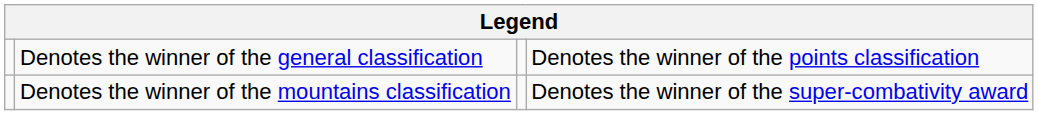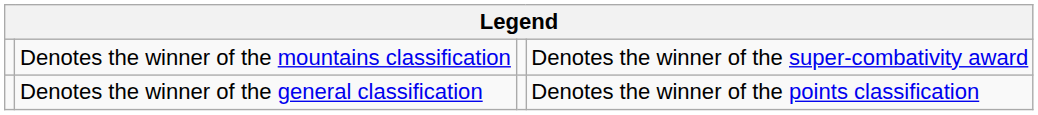rows swapped: Denotes the winner of the general classification <-> Denotes the winner of the mountains classification
